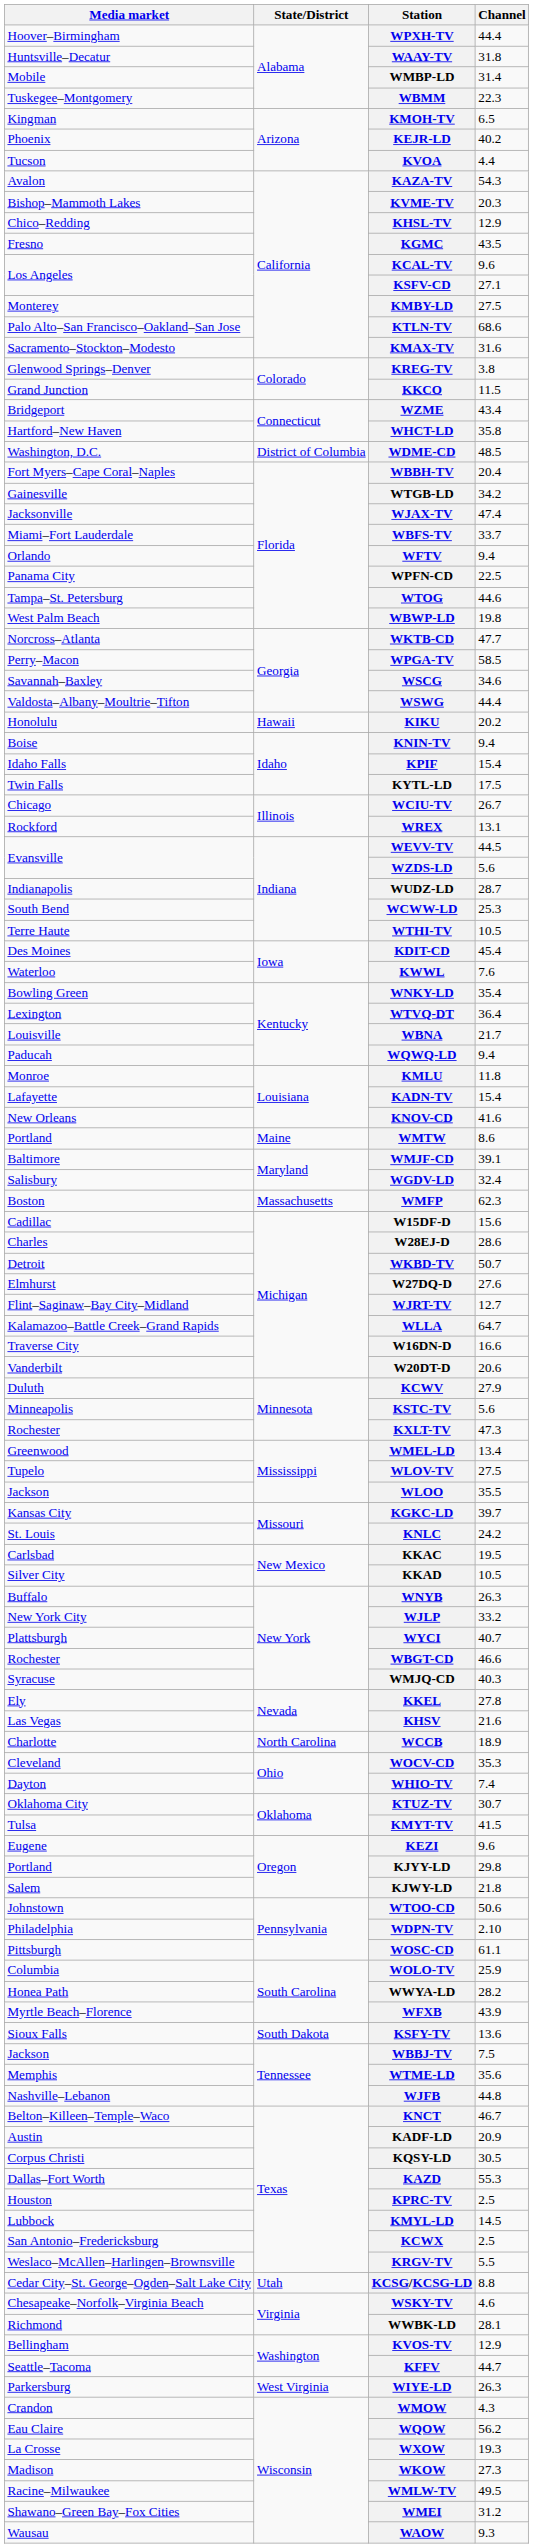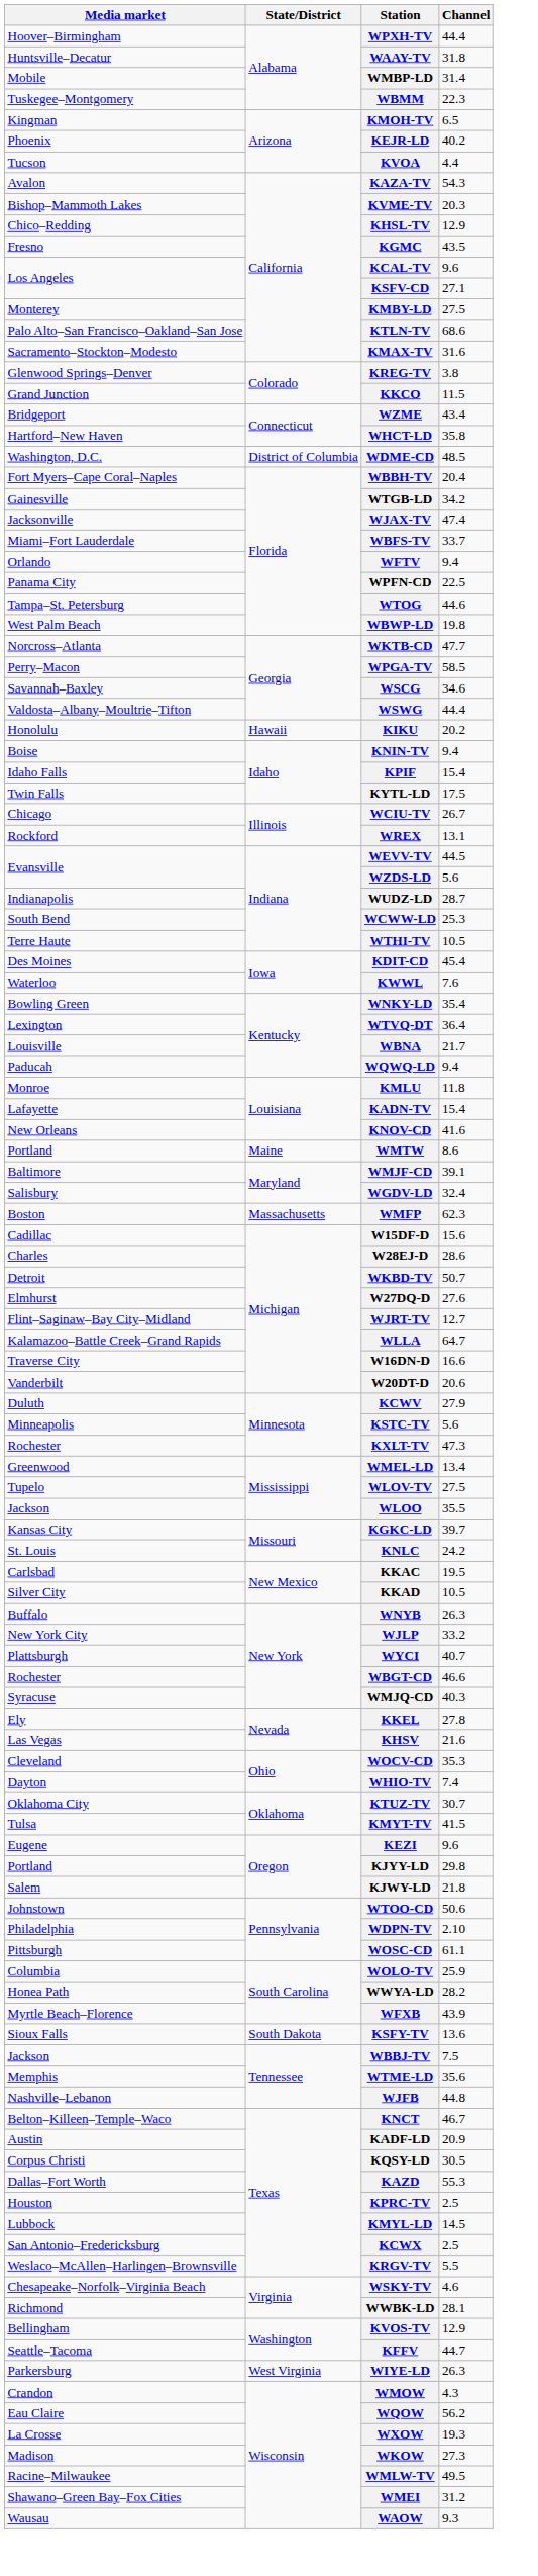- row: Charlotte | North Carolina | WCCB | 18.9
- row: Cedar City–St. George–Ogden–Salt Lake City | Utah | KCSG/KCSG-LD | 8.8
